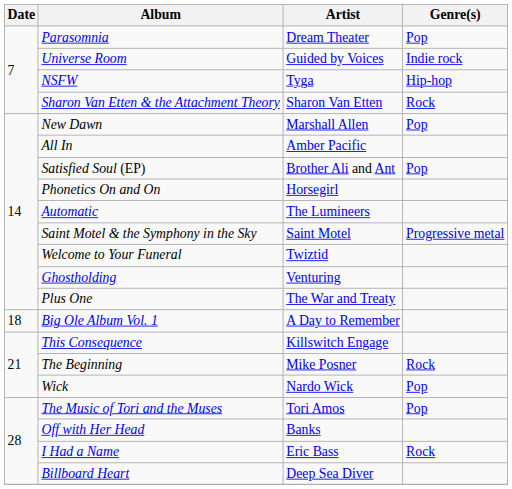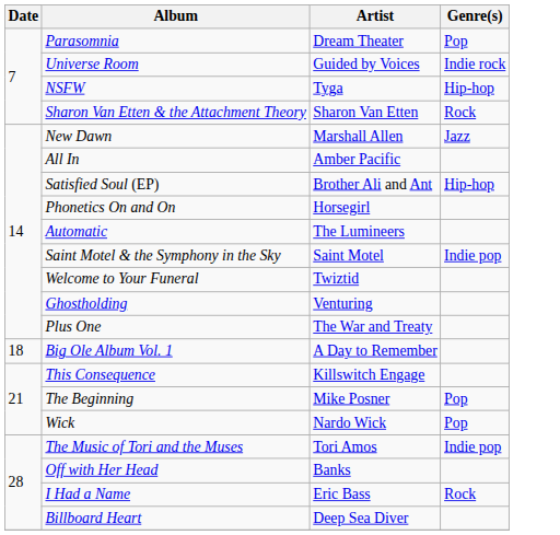New Dawn | Genre(s): Pop -> Jazz
Satisfied Soul (EP) | Genre(s): Pop -> Hip-hop
Saint Motel & the Symphony in the Sky | Genre(s): Progressive metal -> Indie pop
The Beginning | Genre(s): Rock -> Pop
The Music of Tori and the Muses | Genre(s): Pop -> Indie pop
